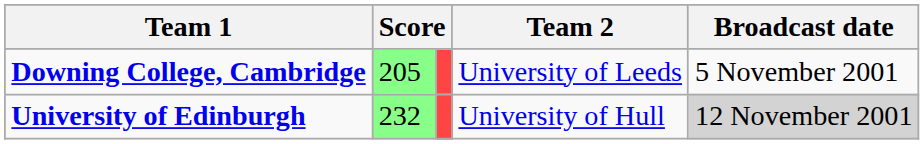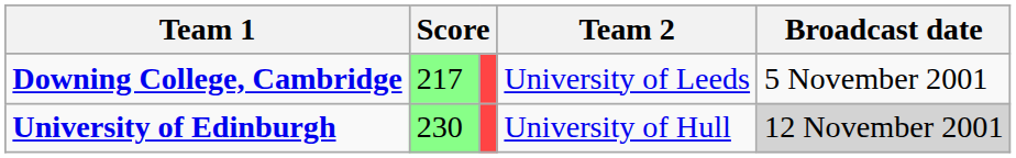Downing College, Cambridge | column 2: 205 -> 217
University of Edinburgh | column 2: 232 -> 230
